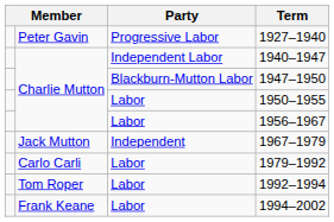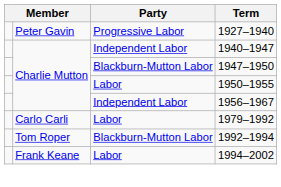1956–1967 | Party: Labor -> Independent Labor
- row: Jack Mutton | Independent | 1967–1979
1992–1994 | Party: Labor -> Blackburn-Mutton Labor
